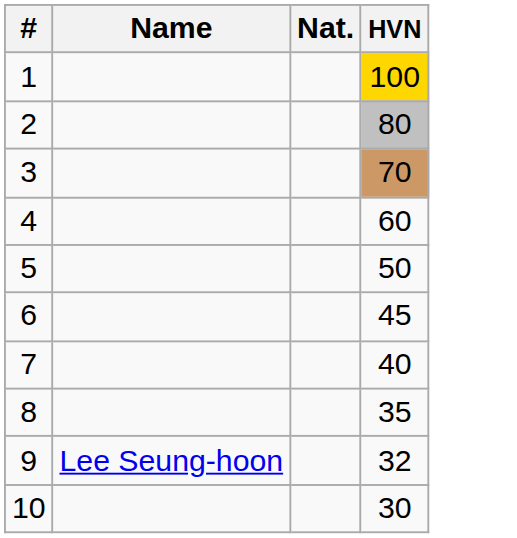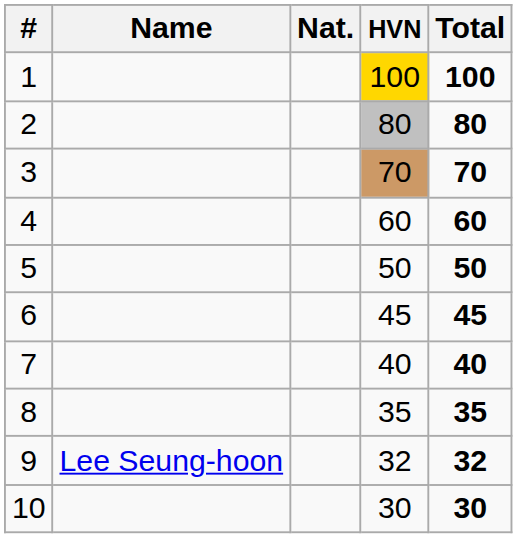+ column: Total | 100 | 80 | 70 | 60 | 50 | 45 | 40 | 35 | 32 | 30
